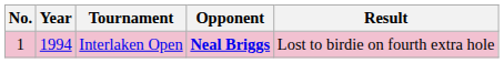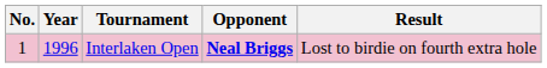Interlaken Open | Year: 1994 -> 1996
